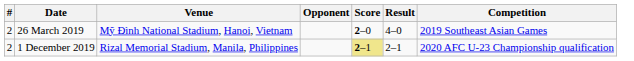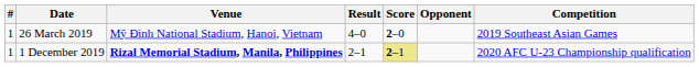columns swapped: Opponent <-> Result
26 March 2019 | #: 2 -> 1
1 December 2019 | #: 2 -> 1
1 December 2019 | Venue: normal -> bold
